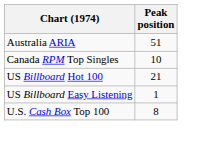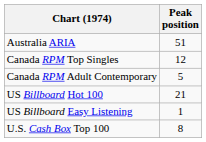Canada RPM Top Singles | Peak position: 10 -> 12
+ row: Canada RPM Adult Contemporary | 5
